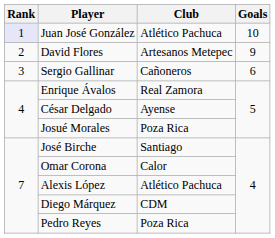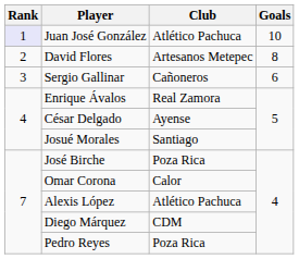David Flores | Goals: 9 -> 8
Josué Morales | Club: Poza Rica -> Santiago
José Birche | Club: Santiago -> Poza Rica
